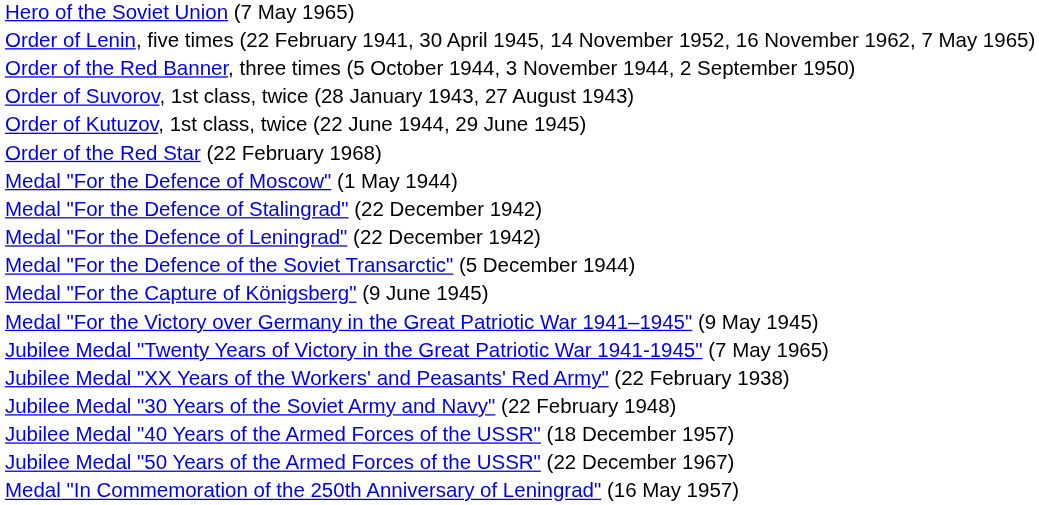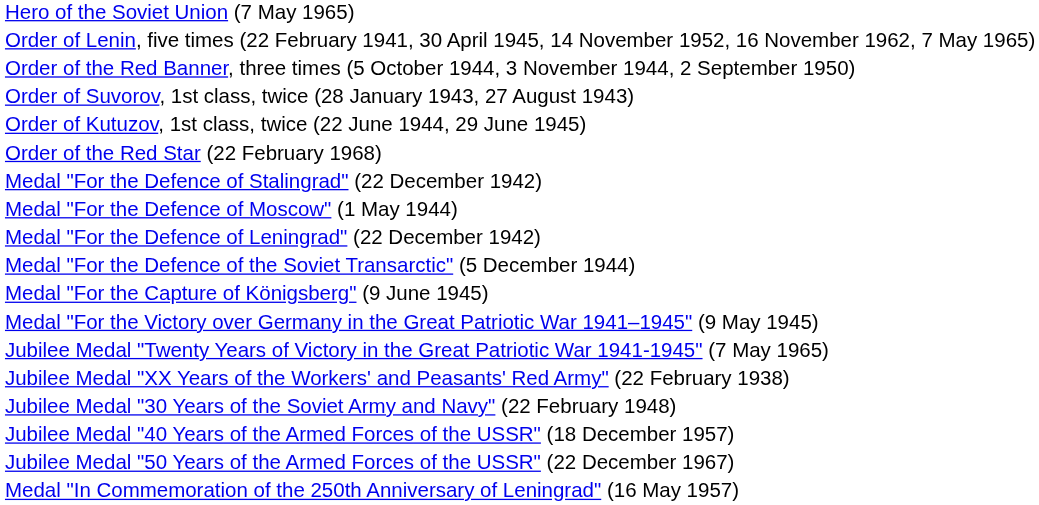rows swapped: Medal "For the Defence of Stalingrad" (22 December 1942) <-> Medal "For the Defence of Moscow" (1 May 1944)
